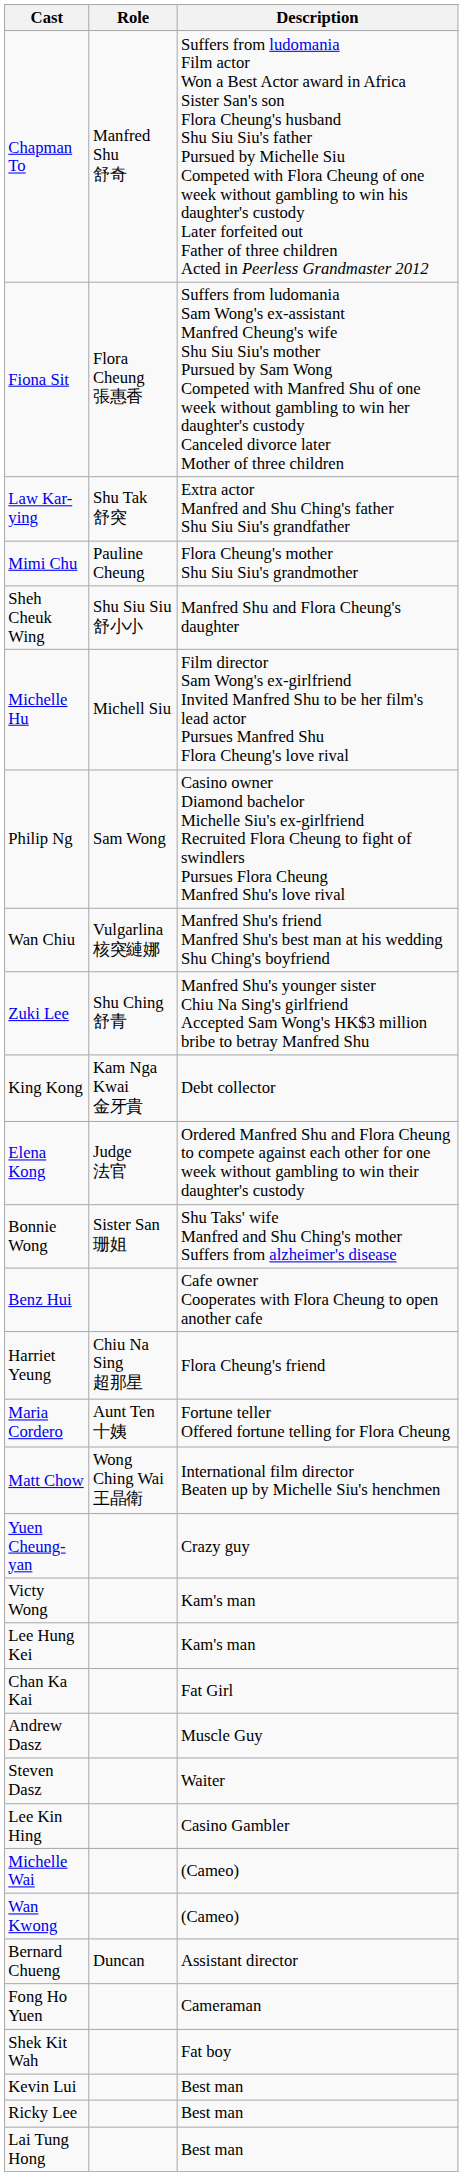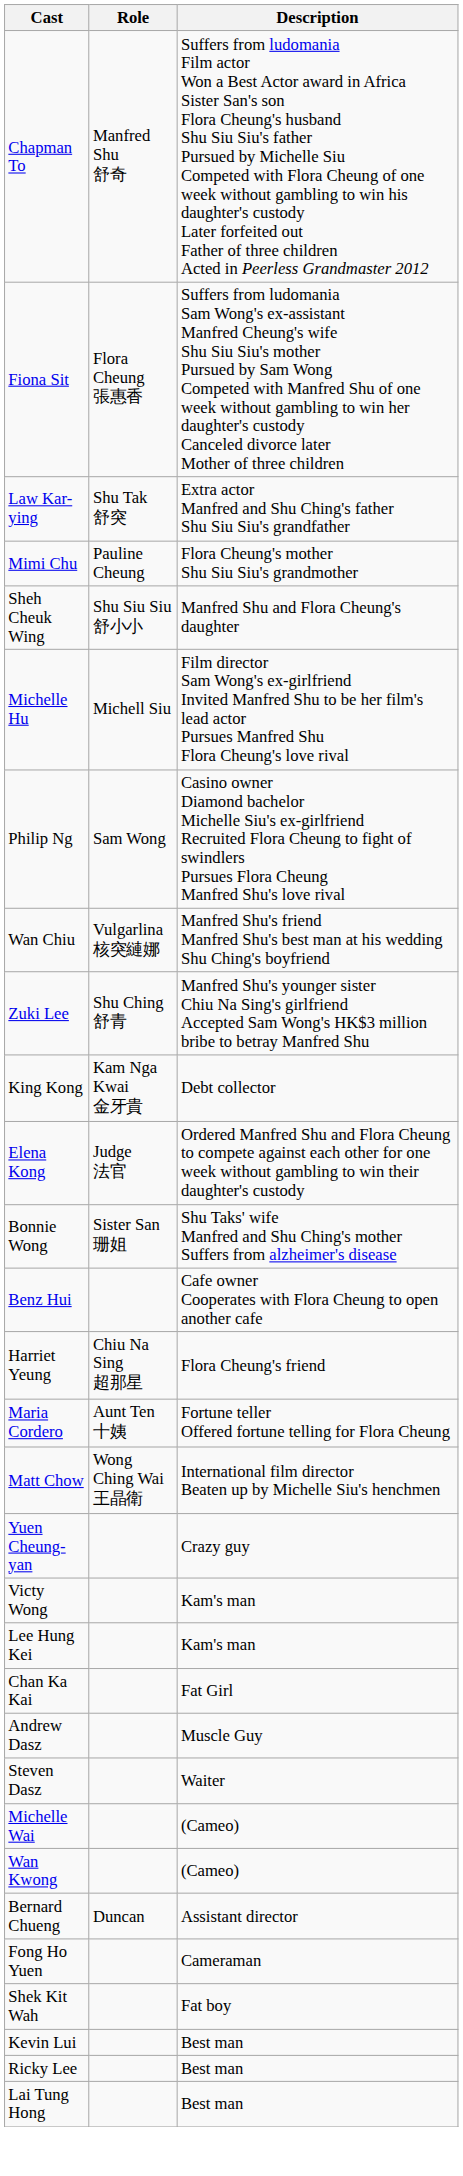- row: Lee Kin Hing | Casino Gambler
